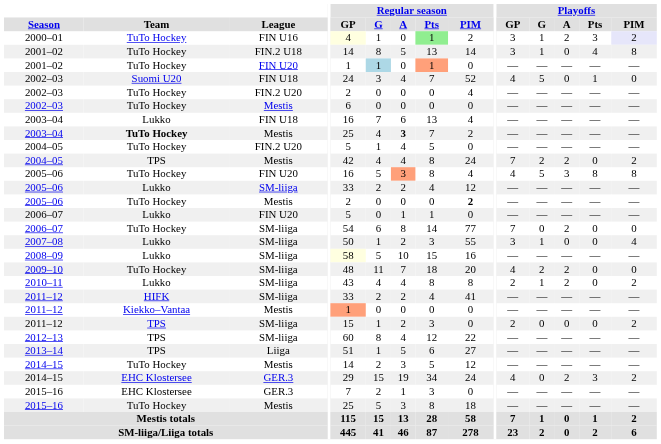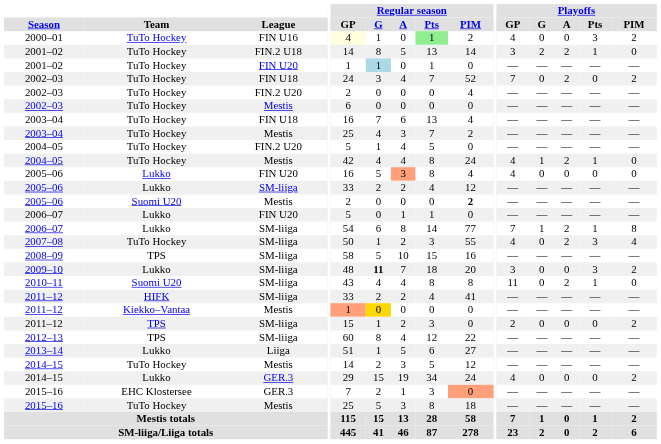2000–01 | Playoffs / GP: 3 -> 4
2000–01 | Playoffs / G: 1 -> 0
2000–01 | Playoffs / A: 2 -> 0
2000–01 | Playoffs / PIM: lavender background -> no background
2001–02 / FIN.2 U18 | Playoffs / G: 1 -> 2
2001–02 / FIN.2 U18 | Playoffs / A: 0 -> 2
2001–02 / FIN.2 U18 | Playoffs / Pts: 4 -> 1
2001–02 / FIN.2 U18 | Playoffs / PIM: 8 -> 0
2001–02 / FIN U20 | Regular season / Pts: lightsalmon background -> no background
2002–03 / FIN U18 | Team: Suomi U20 -> TuTo Hockey
2002–03 / FIN U18 | Playoffs / GP: 4 -> 7
2002–03 / FIN U18 | Playoffs / G: 5 -> 0
2002–03 / FIN U18 | Playoffs / A: 0 -> 2
2002–03 / FIN U18 | Playoffs / Pts: 1 -> 0
2002–03 / FIN U18 | Playoffs / PIM: 0 -> 2
2003–04 / FIN U18 | Team: Lukko -> TuTo Hockey
2003–04 / Mestis | Team: bold -> normal
2003–04 / Mestis | Regular season / A: bold -> normal
2004–05 / Mestis | Team: TPS -> TuTo Hockey
2004–05 / Mestis | Playoffs / GP: 7 -> 4
2004–05 / Mestis | Playoffs / G: 2 -> 1
2004–05 / Mestis | Playoffs / Pts: 0 -> 1
2004–05 / Mestis | Playoffs / PIM: 2 -> 0
2005–06 / FIN U20 | Team: TuTo Hockey -> Lukko
2005–06 / FIN U20 | Playoffs / G: 5 -> 0
2005–06 / FIN U20 | Playoffs / A: 3 -> 0
2005–06 / FIN U20 | Playoffs / Pts: 8 -> 0
2005–06 / FIN U20 | Playoffs / PIM: 8 -> 0
2005–06 / Mestis | Team: TuTo Hockey -> Suomi U20
2006–07 / SM-liiga | Team: TuTo Hockey -> Lukko
2006–07 / SM-liiga | Playoffs / G: 0 -> 1
2006–07 / SM-liiga | Playoffs / Pts: 0 -> 1
2006–07 / SM-liiga | Playoffs / PIM: 0 -> 8
2007–08 | Team: Lukko -> TuTo Hockey
2007–08 | Playoffs / GP: 3 -> 4
2007–08 | Playoffs / G: 1 -> 0
2007–08 | Playoffs / A: 0 -> 2
2007–08 | Playoffs / Pts: 0 -> 3
2008–09 | Team: Lukko -> TPS
2008–09 | Regular season / GP: lightyellow background -> no background
2009–10 | Team: TuTo Hockey -> Lukko
2009–10 | Regular season / G: normal -> bold
2009–10 | Playoffs / GP: 4 -> 3
2009–10 | Playoffs / G: 2 -> 0
2009–10 | Playoffs / A: 2 -> 0
2009–10 | Playoffs / Pts: 0 -> 3
2009–10 | Playoffs / PIM: 0 -> 2
2010–11 | Team: Lukko -> Suomi U20
2010–11 | Playoffs / GP: 2 -> 11
2010–11 | Playoffs / G: 1 -> 0
2010–11 | Playoffs / Pts: 0 -> 1
2010–11 | Playoffs / PIM: 2 -> 0
2011–12 / Mestis | Regular season / G: no background -> gold background
2013–14 | Team: TPS -> Lukko
2014–15 / GER.3 | Team: EHC Klostersee -> Lukko
2014–15 / GER.3 | Playoffs / A: 2 -> 0
2014–15 / GER.3 | Playoffs / Pts: 3 -> 0
2015–16 / GER.3 | Regular season / PIM: no background -> lightsalmon background
